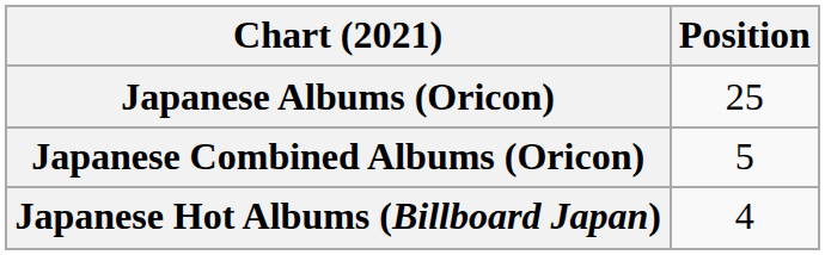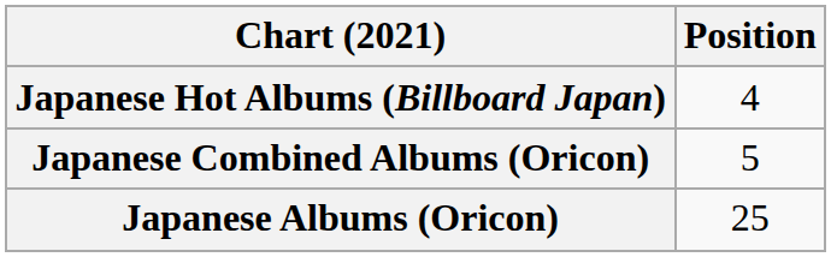rows swapped: Japanese Albums (Oricon) <-> Japanese Hot Albums (Billboard Japan)
